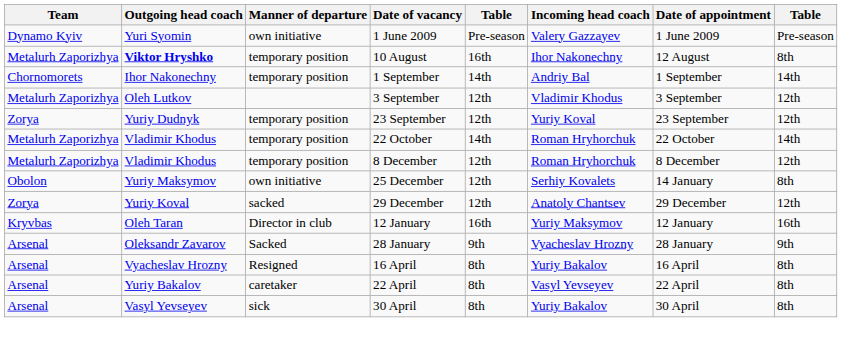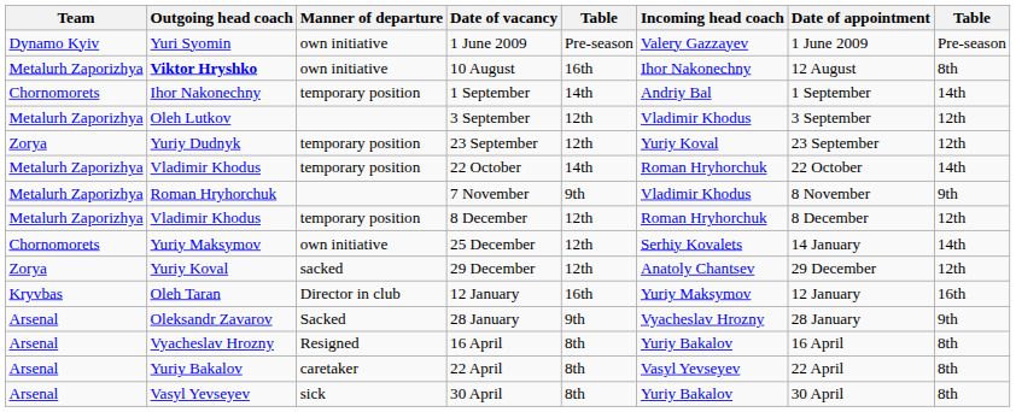10 August | Manner of departure: temporary position -> own initiative
+ row: Metalurh Zaporizhya | Roman Hryhorchuk | 7 November | 9th | Vladimir Khodus | 8 November | 9th
25 December | Team: Obolon -> Chornomorets
25 December | column 8: 8th -> 14th
